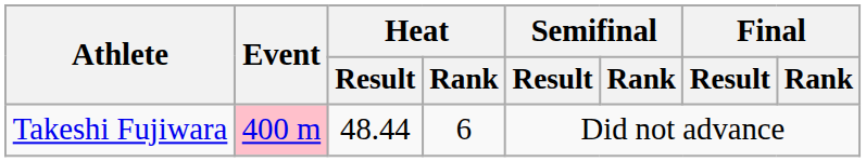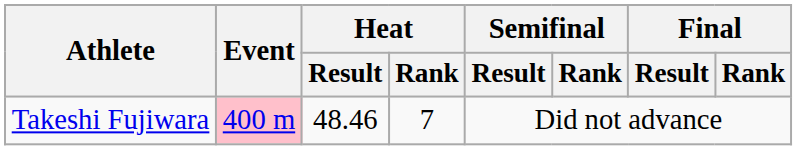Takeshi Fujiwara | Heat / Result: 48.44 -> 48.46
Takeshi Fujiwara | Heat / Rank: 6 -> 7
